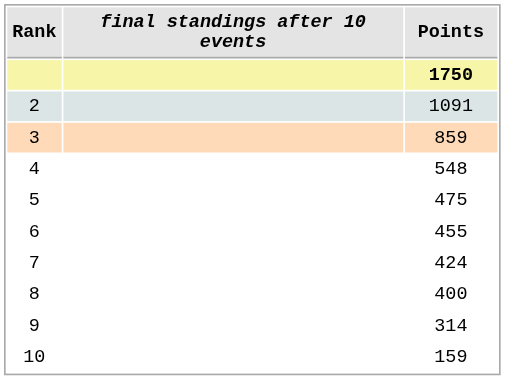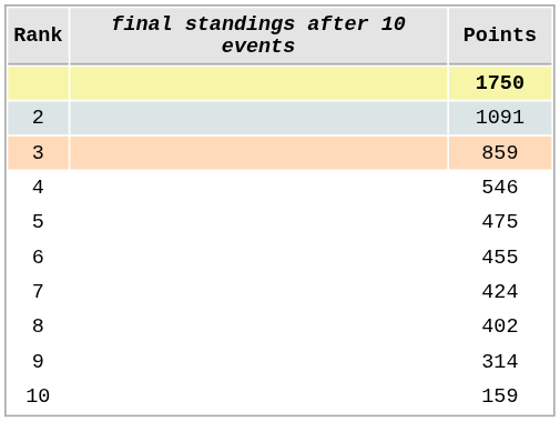4 | Points: 548 -> 546
8 | Points: 400 -> 402
